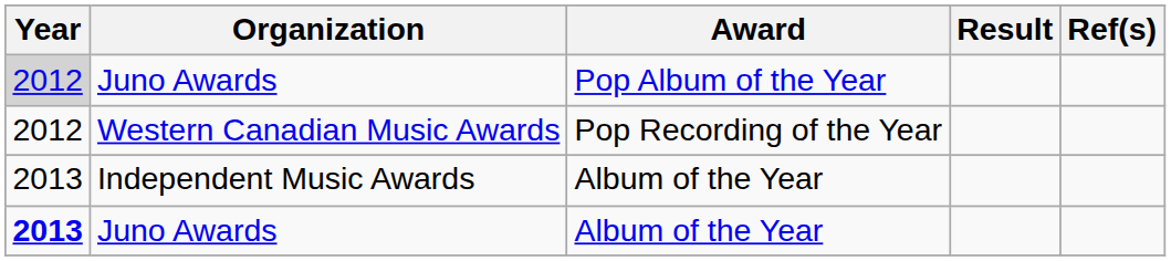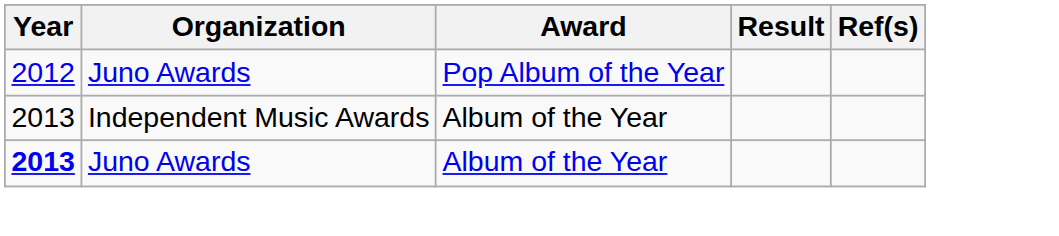Juno Awards / Pop Album of the Year | Year: lightgrey background -> no background
- row: 2012 | Western Canadian Music Awards | Pop Recording of the Year
